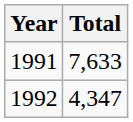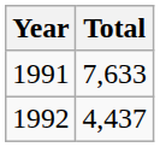1992 | Total: 4,347 -> 4,437
